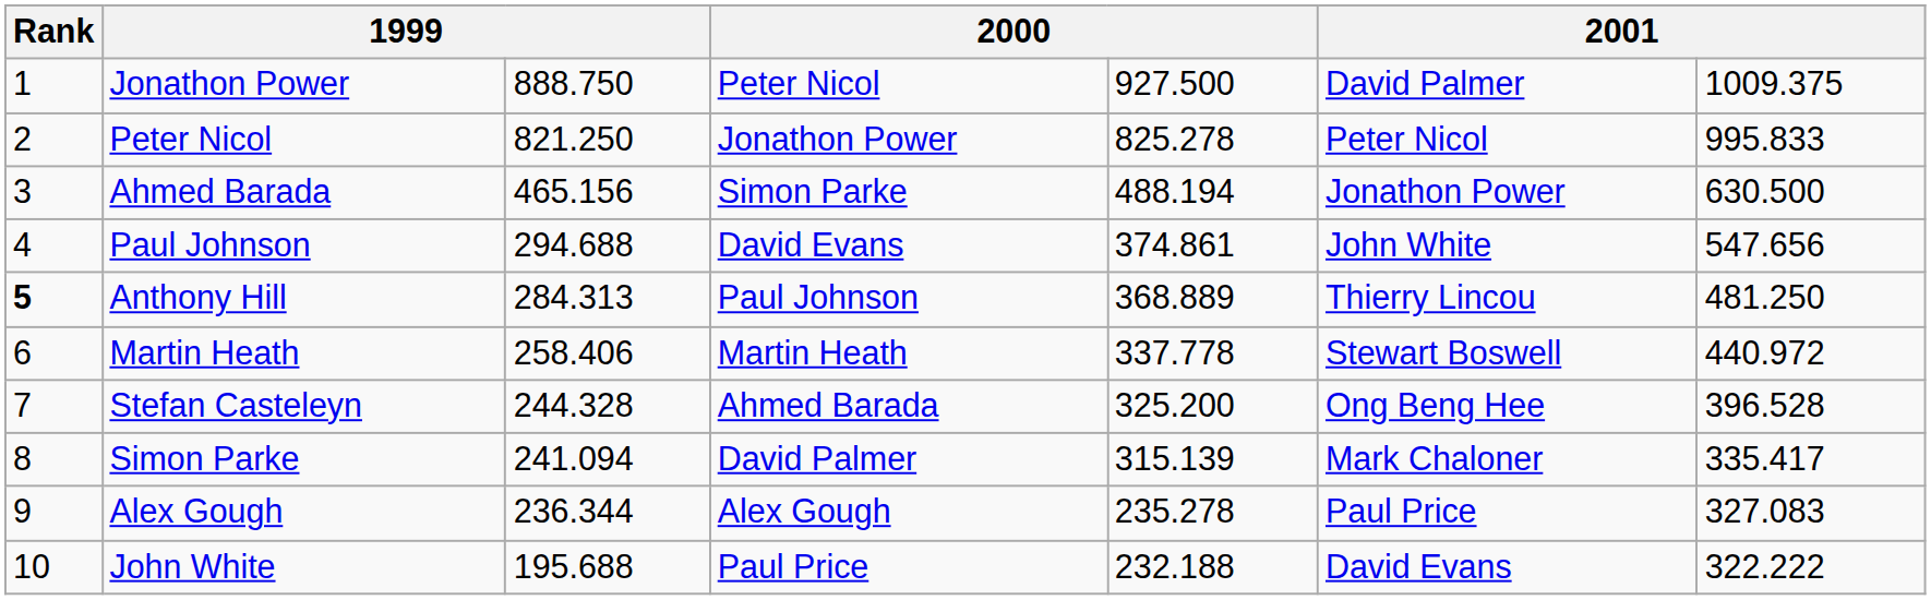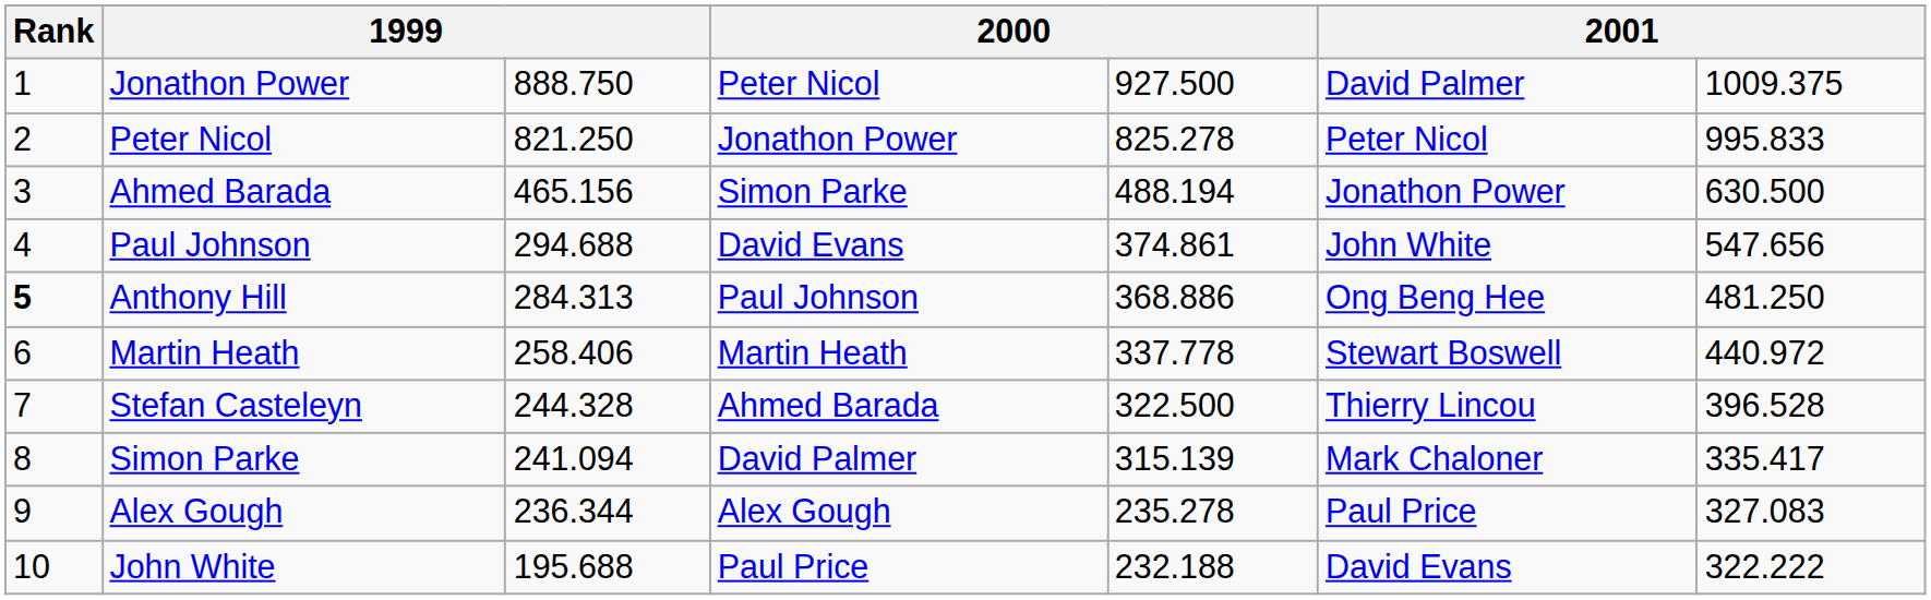Anthony Hill | column 5: 368.889 -> 368.886
Anthony Hill | column 6: Thierry Lincou -> Ong Beng Hee
Stefan Casteleyn | column 5: 325.200 -> 322.500
Stefan Casteleyn | column 6: Ong Beng Hee -> Thierry Lincou
